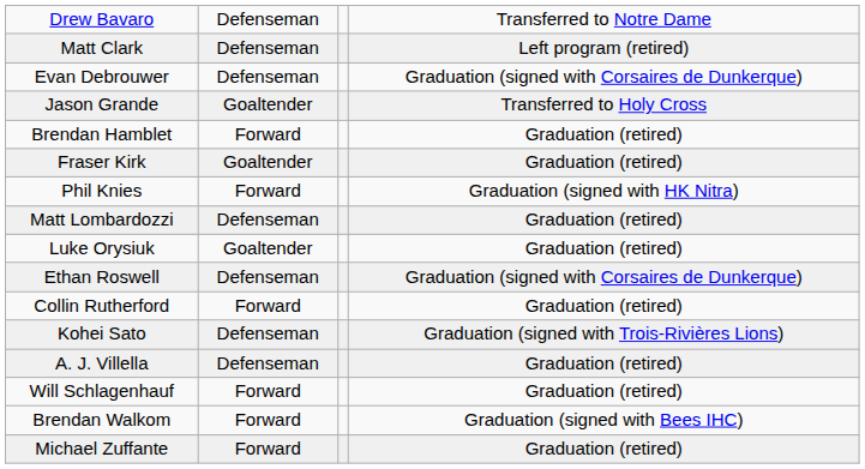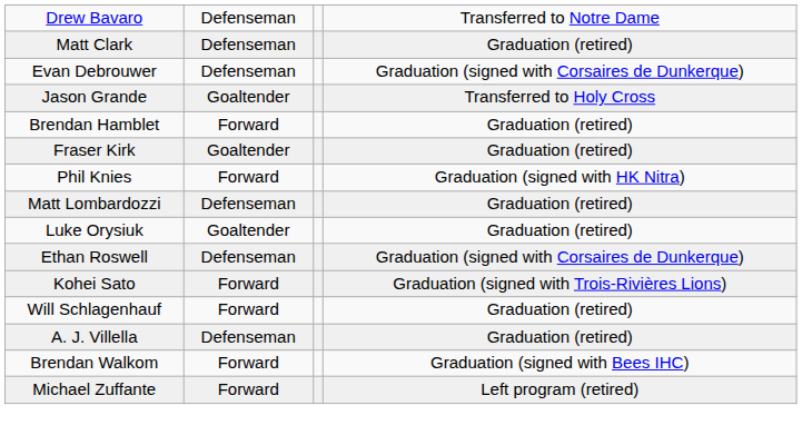Matt Clark | column 4: Left program (retired) -> Graduation (retired)
- row: Collin Rutherford | Forward | Graduation (retired)
Kohei Sato | column 2: Defenseman -> Forward
rows swapped: Will Schlagenhauf <-> A. J. Villella
Michael Zuffante | column 4: Graduation (retired) -> Left program (retired)
